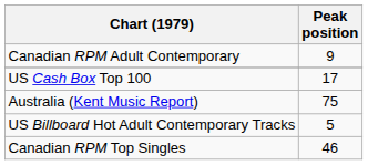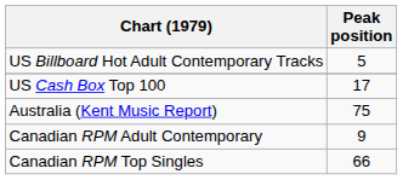rows swapped: US Billboard Hot Adult Contemporary Tracks <-> Canadian RPM Adult Contemporary
Canadian RPM Top Singles | Peak position: 46 -> 66
